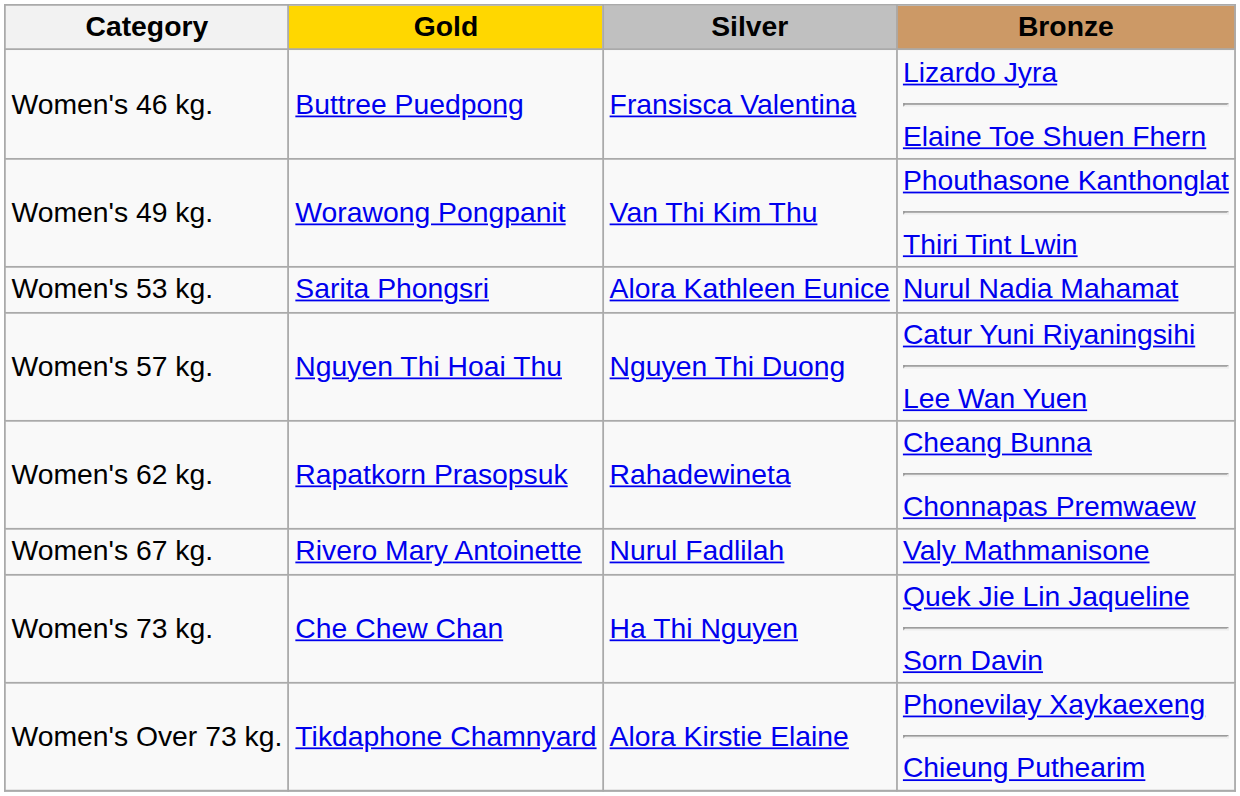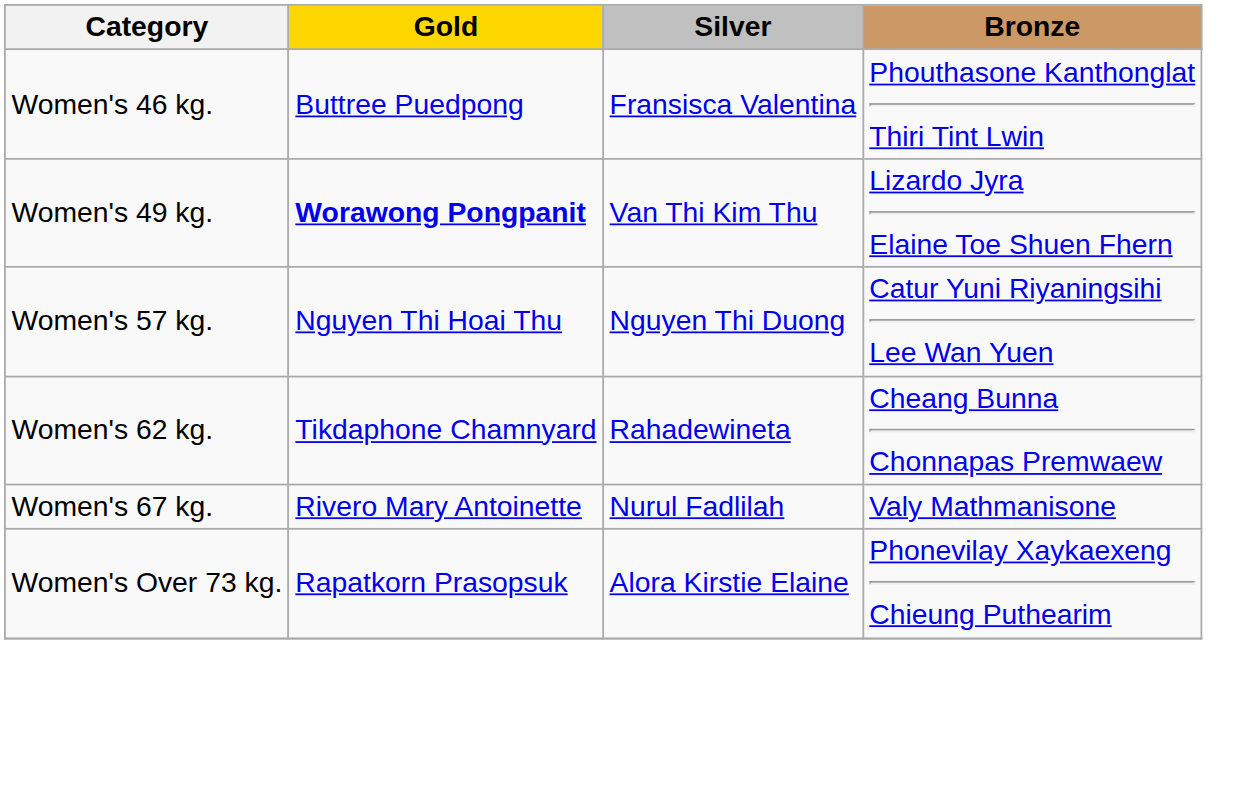Women's 46 kg. | Bronze: Lizardo Jyra Elaine Toe Shuen Fhern -> Phouthasone Kanthonglat Thiri Tint Lwin
Women's 49 kg. | Gold: normal -> bold
Women's 49 kg. | Bronze: Phouthasone Kanthonglat Thiri Tint Lwin -> Lizardo Jyra Elaine Toe Shuen Fhern
- row: Women's 53 kg. | Sarita Phongsri | Alora Kathleen Eunice | Nurul Nadia Mahamat
Women's 62 kg. | Gold: Rapatkorn Prasopsuk -> Tikdaphone Chamnyard
- row: Women's 73 kg. | Che Chew Chan | Ha Thi Nguyen | Quek Jie Lin Jaqueline Sorn Davin
Women's Over 73 kg. | Gold: Tikdaphone Chamnyard -> Rapatkorn Prasopsuk
